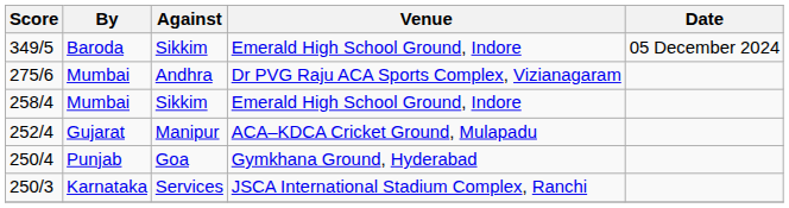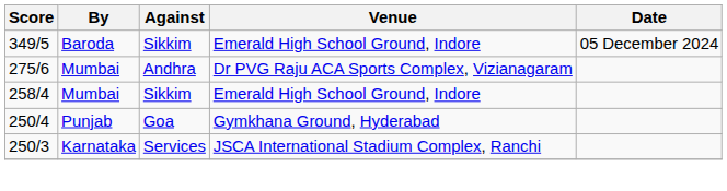- row: 252/4 | Gujarat | Manipur | ACA–KDCA Cricket Ground, Mulapadu
